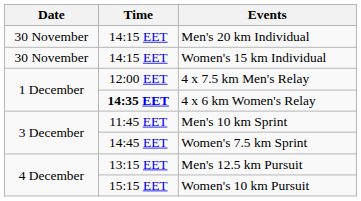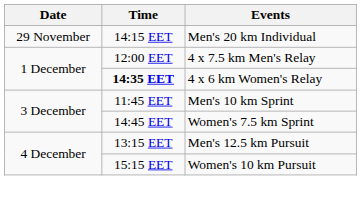Men's 20 km Individual | Date: 30 November -> 29 November
- row: 30 November | 14:15 EET | Women's 15 km Individual
